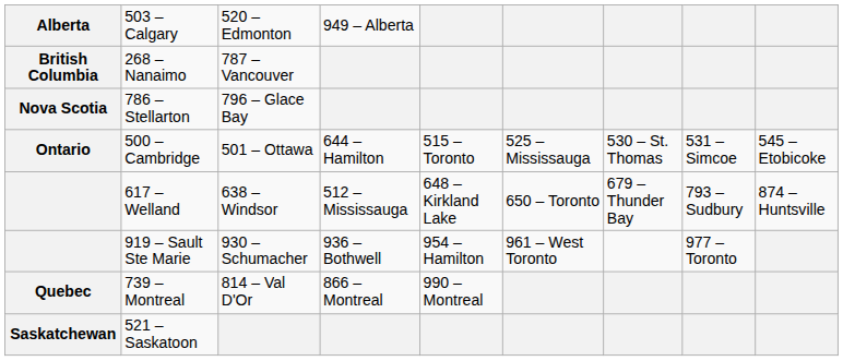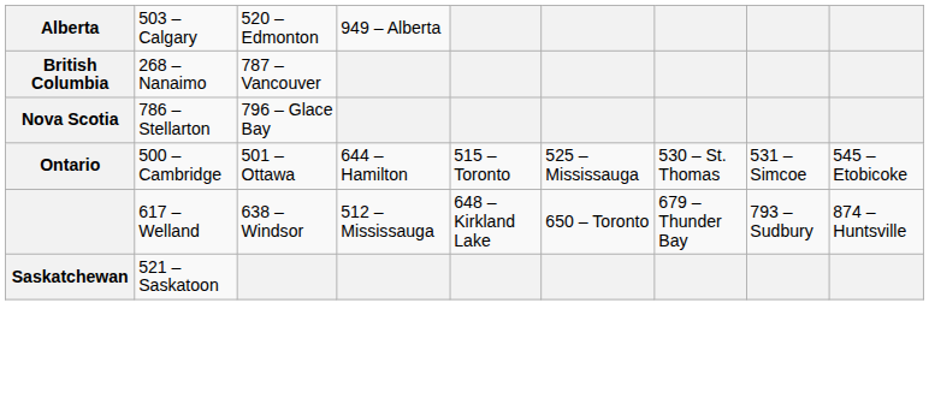- row: 919 – Sault Ste Marie | 930 – Schumacher | 936 – Bothwell | 954 – Hamilton | 961 – West Toronto | 977 – Toronto
- row: Quebec | 739 – Montreal | 814 – Val D'Or | 866 – Montreal | 990 – Montreal
